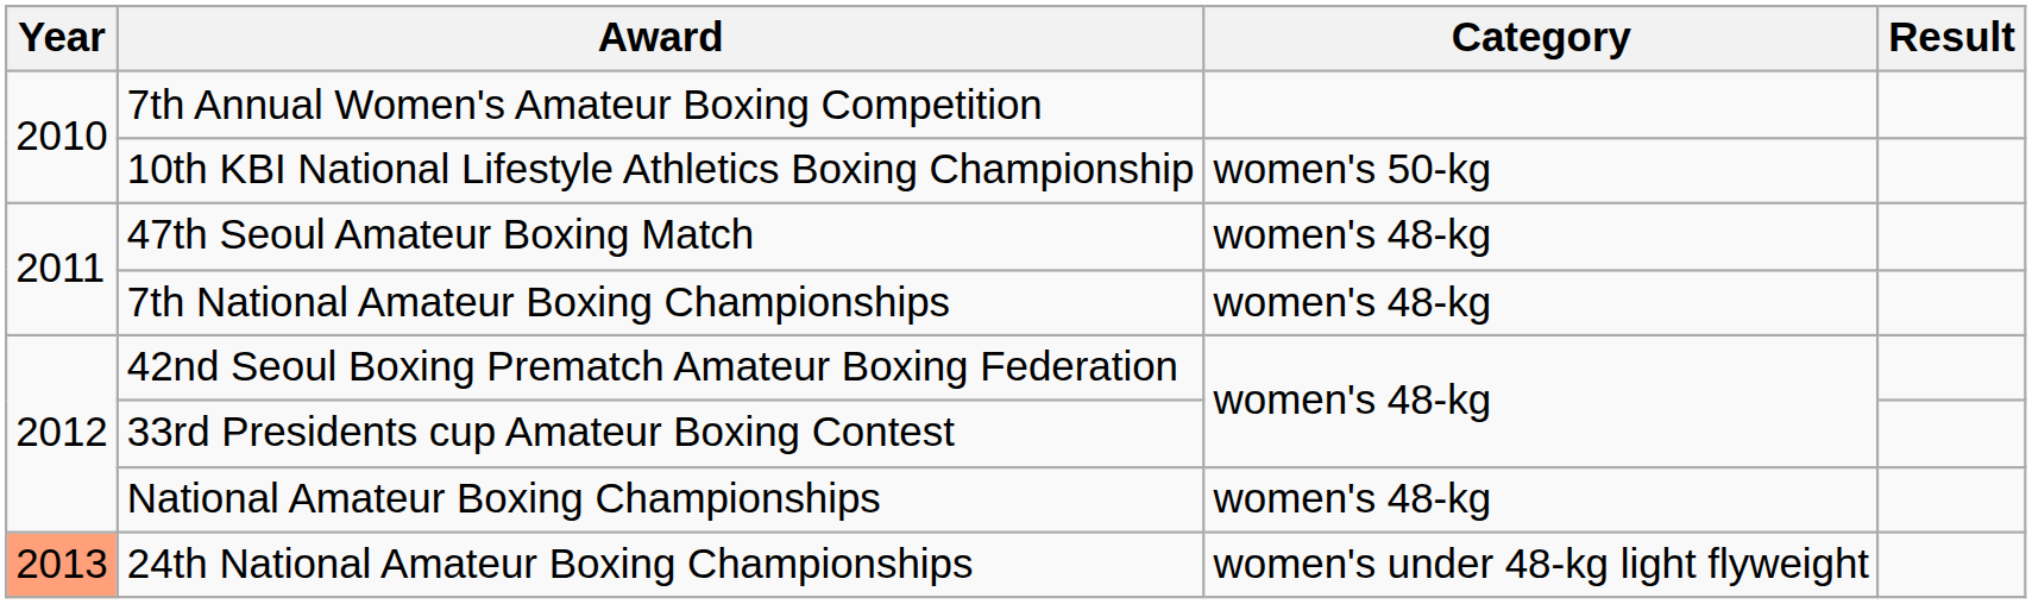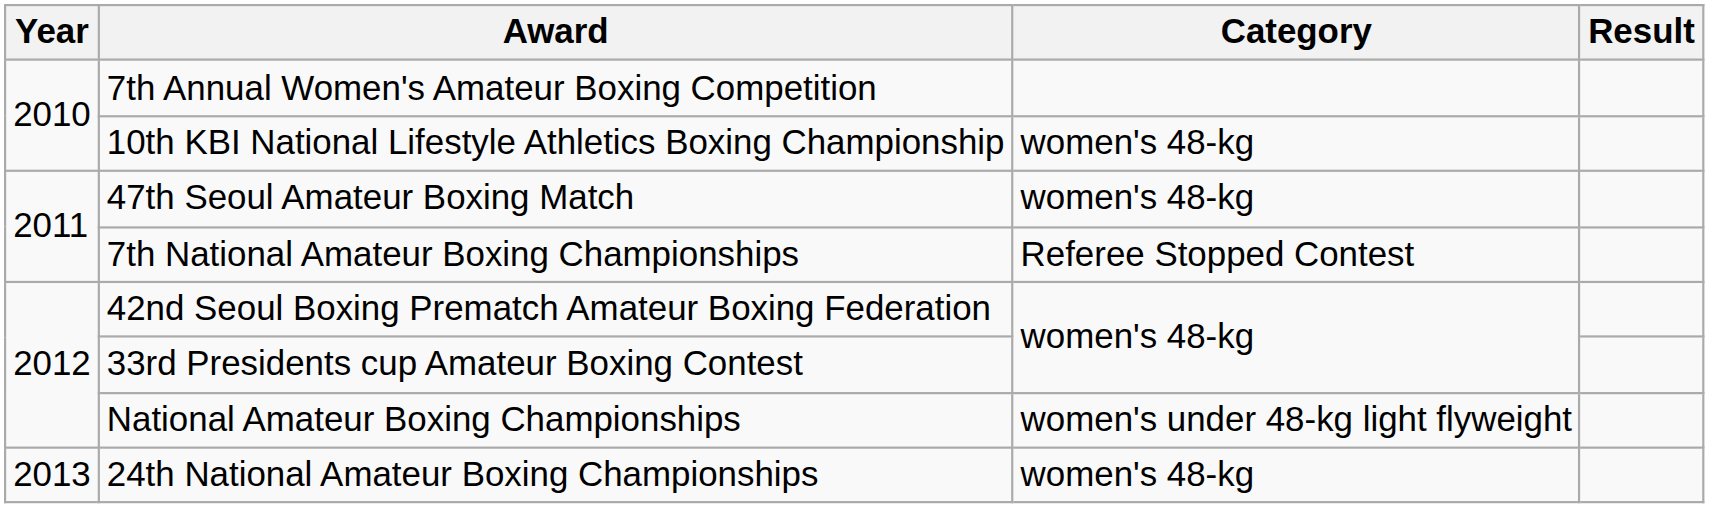10th KBI National Lifestyle Athletics Boxing Championship | Category: women's 50-kg -> women's 48-kg
7th National Amateur Boxing Championships | Category: women's 48-kg -> Referee Stopped Contest
National Amateur Boxing Championships | Category: women's 48-kg -> women's under 48-kg light flyweight
24th National Amateur Boxing Championships | Year: lightsalmon background -> no background
24th National Amateur Boxing Championships | Category: women's under 48-kg light flyweight -> women's 48-kg
